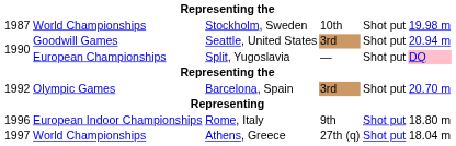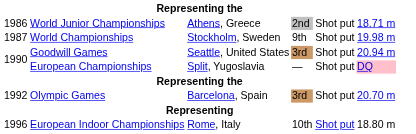+ row: 1986 | World Junior Championships | Athens, Greece | 2nd | Shot put | 18.71 m
1987 | column 4: 10th -> 9th
1996 | column 4: 9th -> 10th
- row: 1997 | World Championships | Athens, Greece | 27th (q) | Shot put | 18.04 m
